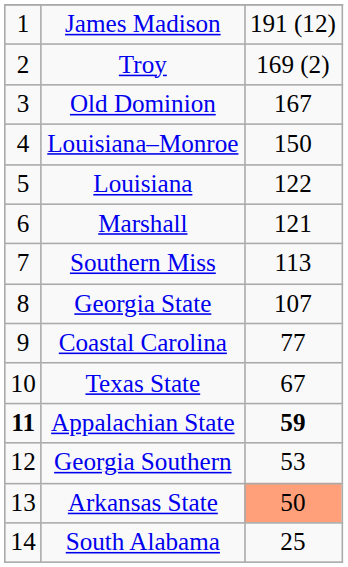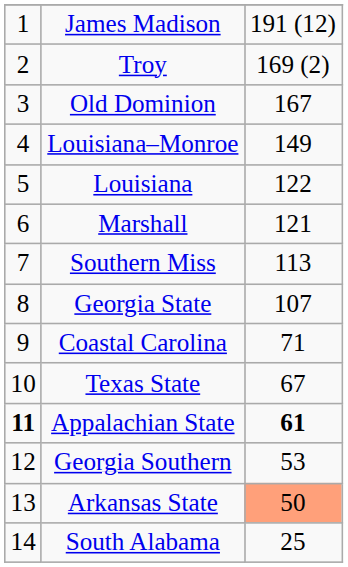Louisiana–Monroe | column 3: 150 -> 149
Coastal Carolina | column 3: 77 -> 71
Appalachian State | column 3: 59 -> 61
